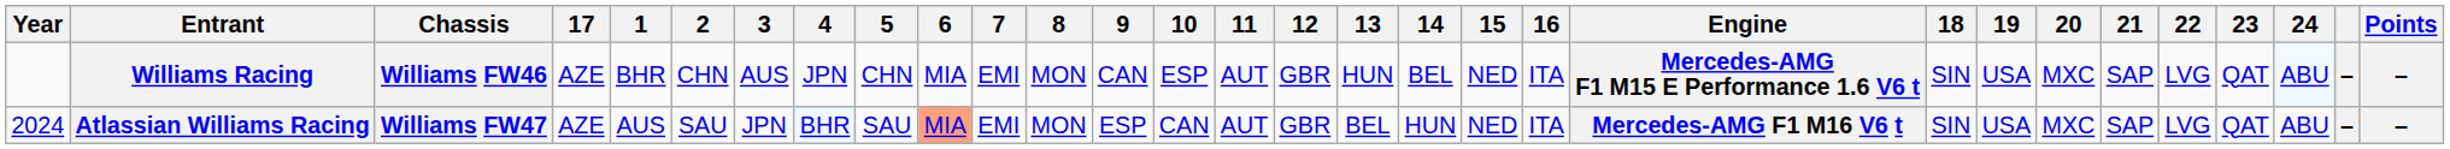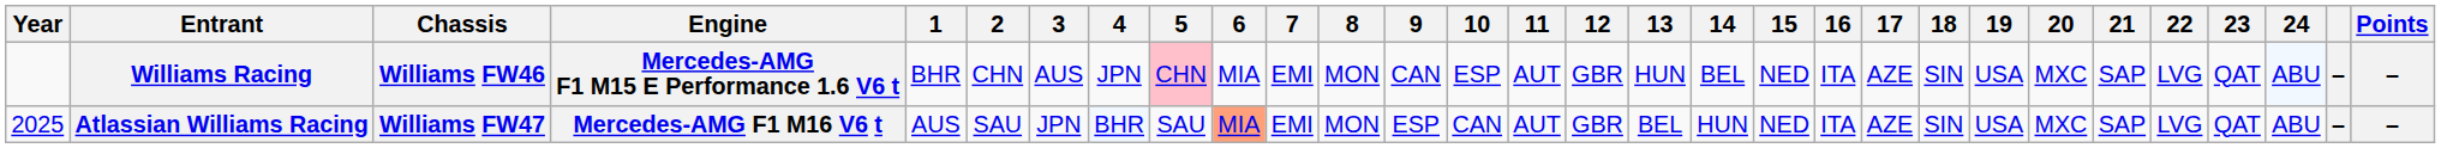columns swapped: Engine <-> 17
Williams Racing | 5: no background -> pink background
Atlassian Williams Racing | Year: 2024 -> 2025
